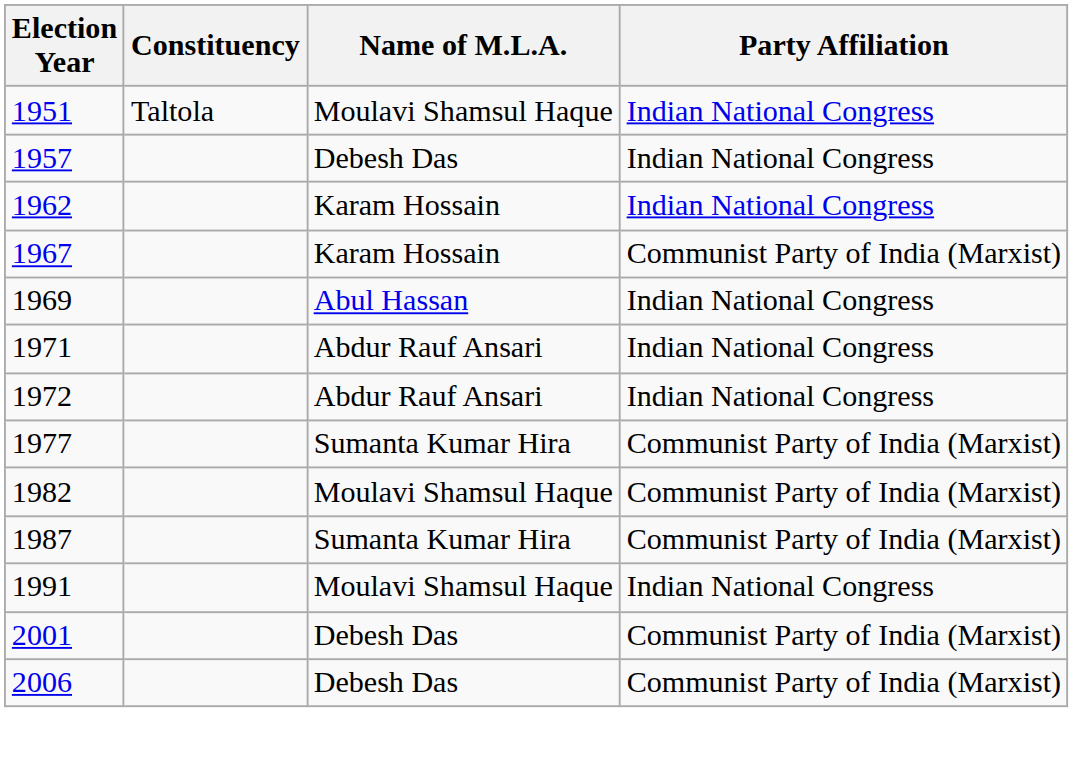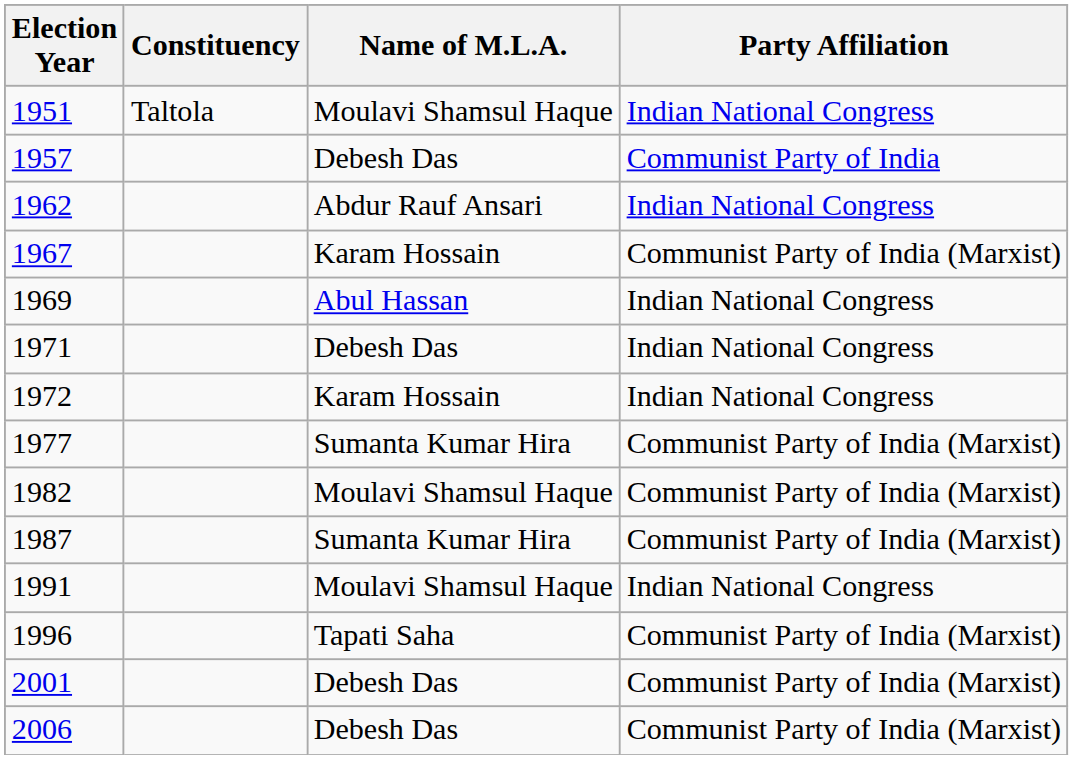1957 | Party Affiliation: Indian National Congress -> Communist Party of India
1962 | Name of M.L.A.: Karam Hossain -> Abdur Rauf Ansari
1971 | Name of M.L.A.: Abdur Rauf Ansari -> Debesh Das
1972 | Name of M.L.A.: Abdur Rauf Ansari -> Karam Hossain
+ row: 1996 | Tapati Saha | Communist Party of India (Marxist)
